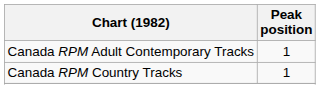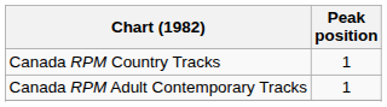rows swapped: Canada RPM Country Tracks <-> Canada RPM Adult Contemporary Tracks
